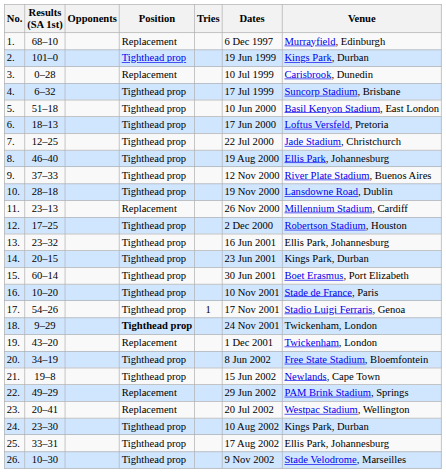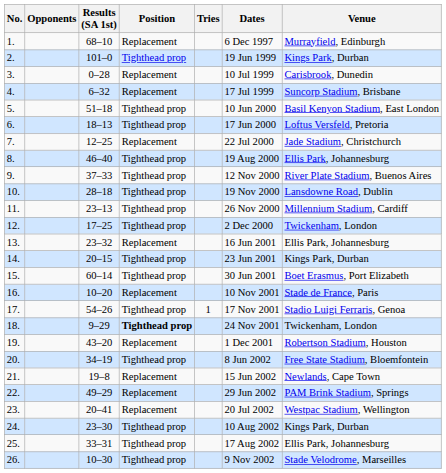columns swapped: Opponents <-> Results (SA 1st)
4. | Position: Tighthead prop -> Replacement
7. | Position: Tighthead prop -> Replacement
11. | Position: Replacement -> Tighthead prop
12. | Venue: Robertson Stadium, Houston -> Twickenham, London
13. | Position: Tighthead prop -> Replacement
16. | Position: Tighthead prop -> Replacement
19. | Venue: Twickenham, London -> Robertson Stadium, Houston
21. | Position: Tighthead prop -> Replacement
